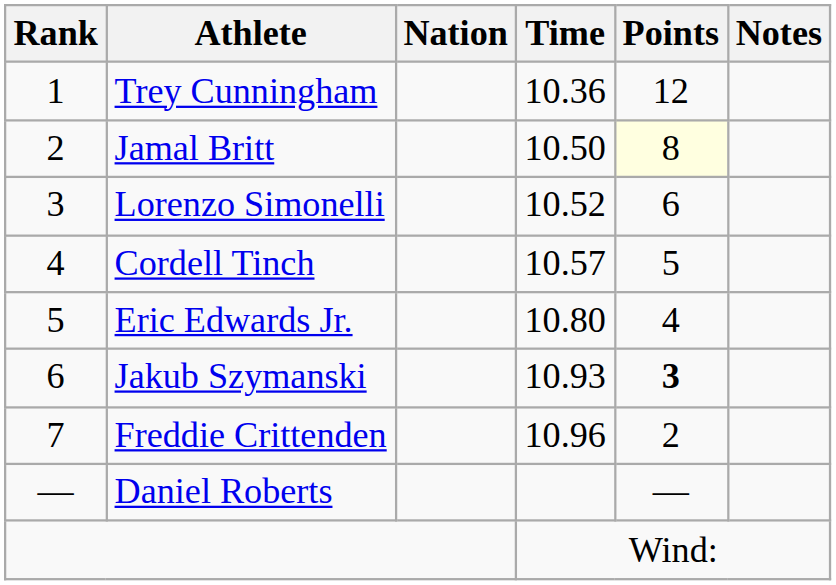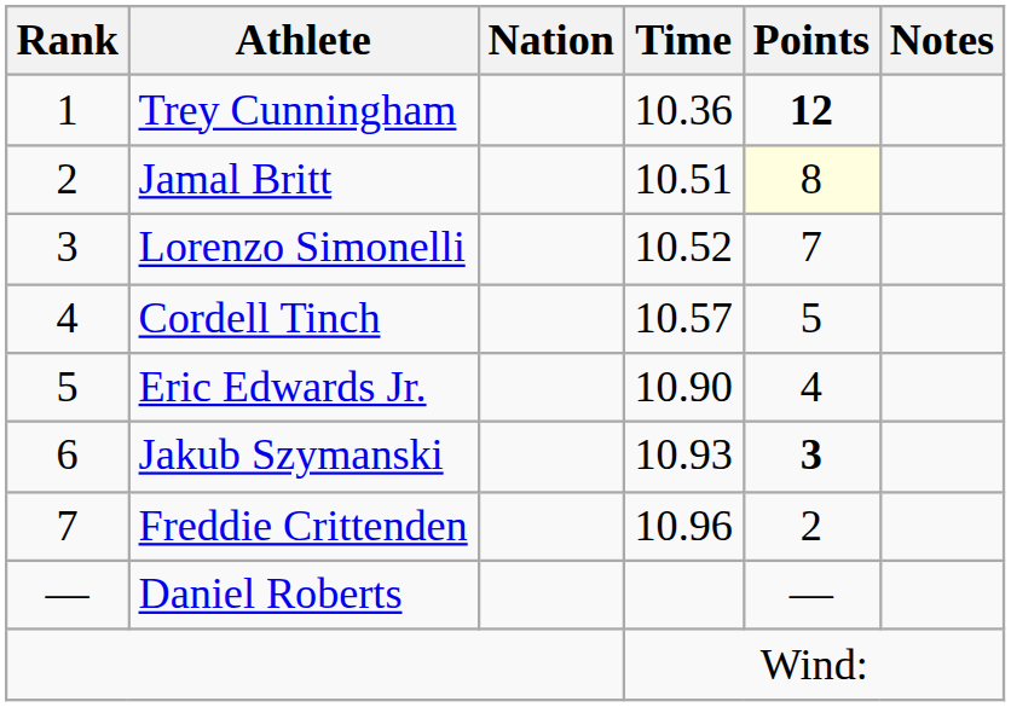Trey Cunningham | Points: normal -> bold
Jamal Britt | Time: 10.50 -> 10.51
Lorenzo Simonelli | Points: 6 -> 7
Eric Edwards Jr. | Time: 10.80 -> 10.90
